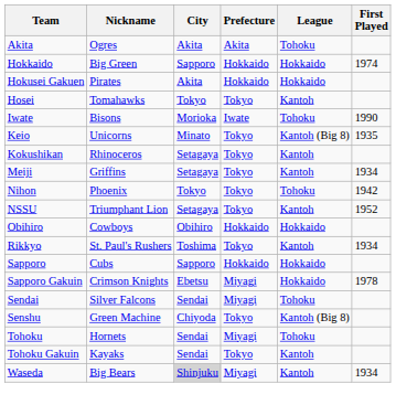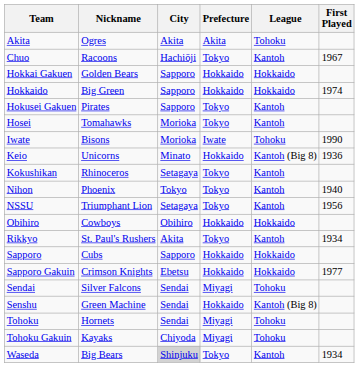+ row: Chuo | Racoons | Hachiōji | Tokyo | Kantoh | 1967
+ row: Hokkai Gakuen | Golden Bears | Sapporo | Hokkaido | Hokkaido
Hokusei Gakuen | City: Akita -> Sapporo
Hokusei Gakuen | Prefecture: Hokkaido -> Tokyo
Hokusei Gakuen | League: Hokkaido -> Kantoh
Hosei | City: Tokyo -> Morioka
Keio | Prefecture: Tokyo -> Hokkaido
Keio | First Played: 1935 -> 1936
- row: Meiji | Griffins | Setagaya | Tokyo | Kantoh | 1934
Nihon | League: Tohoku -> Kantoh
Nihon | First Played: 1942 -> 1940
NSSU | First Played: 1952 -> 1956
Rikkyo | City: Toshima -> Akita
Sapporo Gakuin | Prefecture: Miyagi -> Hokkaido
Sapporo Gakuin | First Played: 1978 -> 1977
Senshu | City: Chiyoda -> Sendai
Senshu | Prefecture: Tokyo -> Hokkaido
Tohoku Gakuin | City: Sendai -> Chiyoda
Tohoku Gakuin | Prefecture: Tokyo -> Miyagi
Tohoku Gakuin | League: Kantoh -> Tohoku
Waseda | Prefecture: Miyagi -> Tokyo
